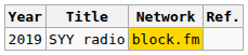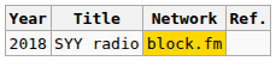SYY radio | Year: 2019 -> 2018
